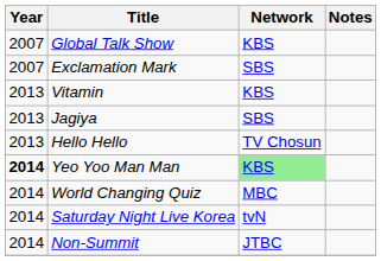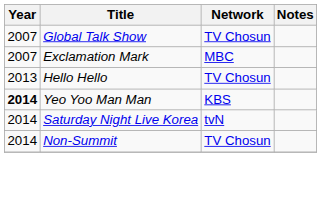Global Talk Show | Network: KBS -> TV Chosun
Exclamation Mark | Network: SBS -> MBC
- row: 2013 | Vitamin | KBS
- row: 2013 | Jagiya | SBS
Yeo Yoo Man Man | Network: lightgreen background -> no background
- row: 2014 | World Changing Quiz | MBC
Non-Summit | Network: JTBC -> TV Chosun
